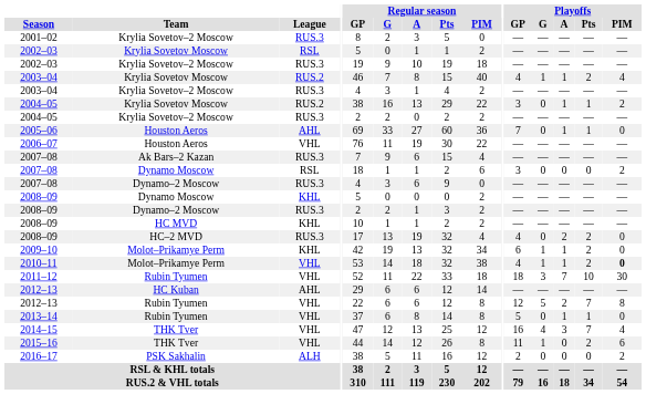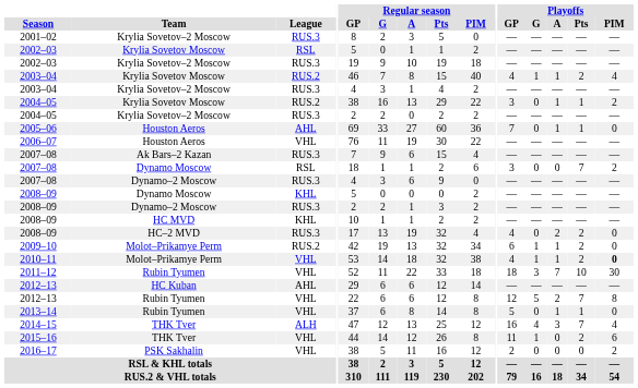2007–08 / Dynamo Moscow | Playoffs / Pts: 0 -> 7
2009–10 | League: KHL -> RUS.2
2014–15 | League: VHL -> ALH
2016–17 | League: ALH -> VHL
